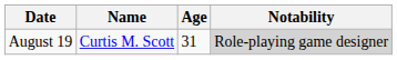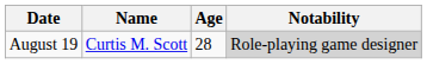August 19 | Age: 31 -> 28
